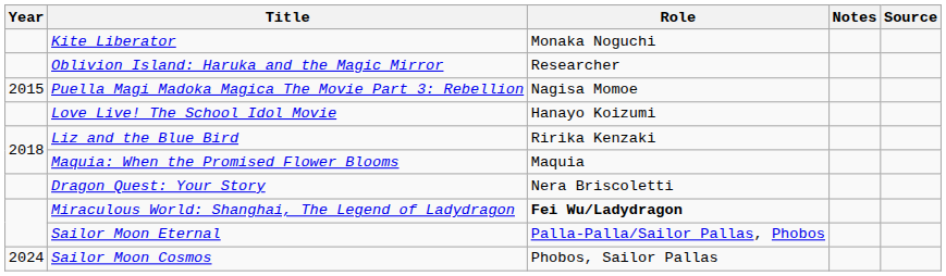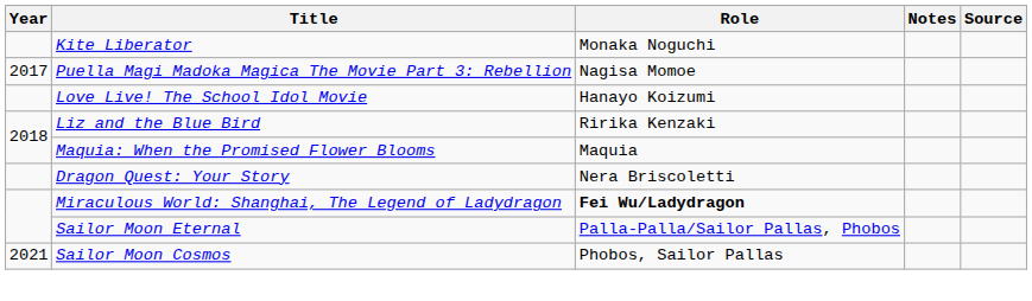- row: Oblivion Island: Haruka and the Magic Mirror | Researcher
Puella Magi Madoka Magica The Movie Part 3: Rebellion | Year: 2015 -> 2017
Sailor Moon Cosmos | Year: 2024 -> 2021
